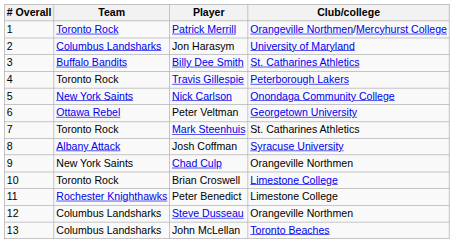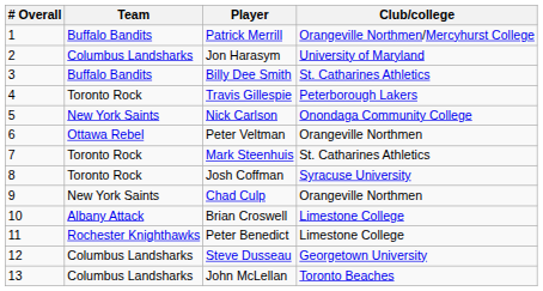Patrick Merrill | Team: Toronto Rock -> Buffalo Bandits
Peter Veltman | Club/college: Georgetown University -> Orangeville Northmen
Josh Coffman | Team: Albany Attack -> Toronto Rock
Brian Croswell | Team: Toronto Rock -> Albany Attack
Steve Dusseau | Club/college: Orangeville Northmen -> Georgetown University
